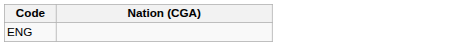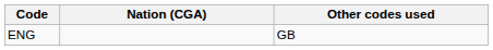+ column: Other codes used | GB
